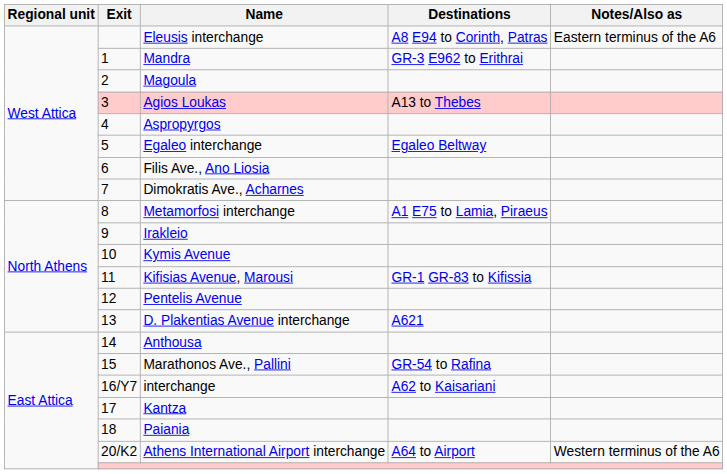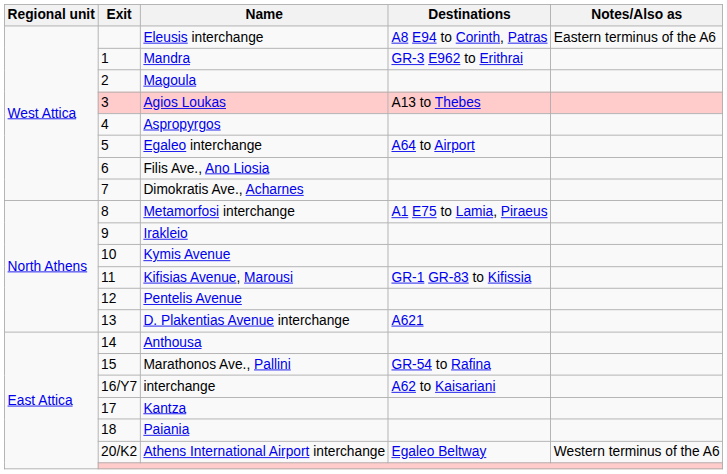Egaleo interchange | Destinations: Egaleo Beltway -> A64 to Airport
Athens International Airport interchange | Destinations: A64 to Airport -> Egaleo Beltway
